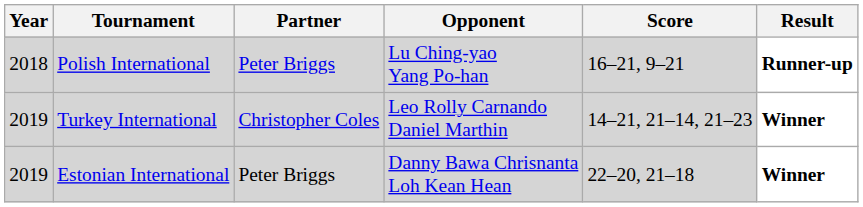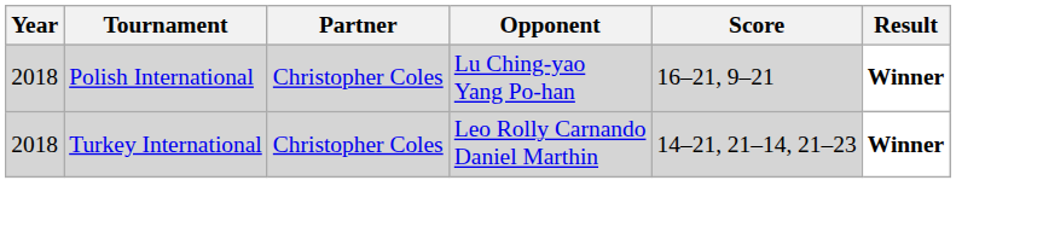Polish International | Partner: Peter Briggs -> Christopher Coles
Polish International | Result: Runner-up -> Winner
Turkey International | Year: 2019 -> 2018
- row: 2019 | Estonian International | Peter Briggs | Danny Bawa Chrisnanta Loh Kean Hean | 22–20, 21–18 | Winner
